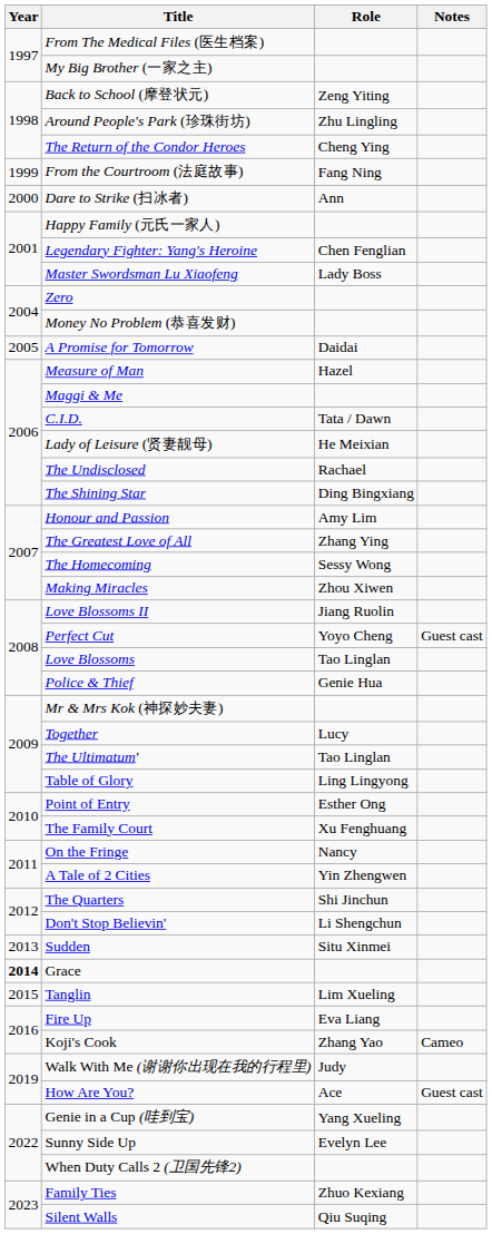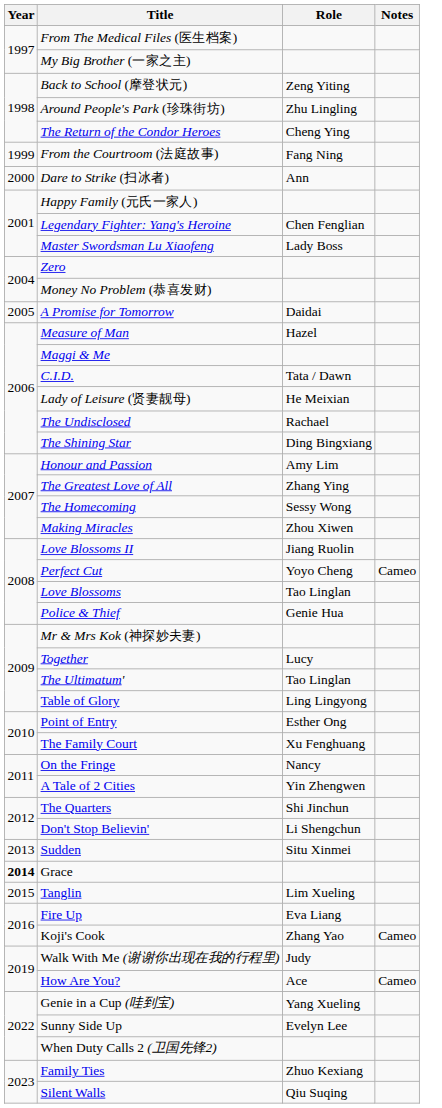Perfect Cut | Notes: Guest cast -> Cameo
How Are You? | Notes: Guest cast -> Cameo
